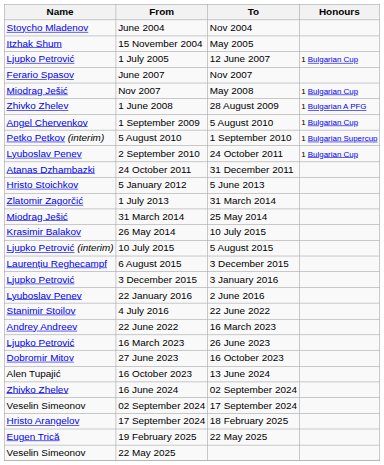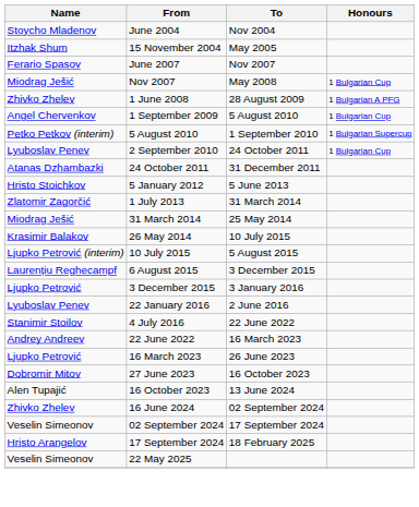- row: Ljupko Petrović | 1 July 2005 | 12 June 2007 | 1 Bulgarian Cup
- row: Eugen Trică | 19 February 2025 | 22 May 2025
